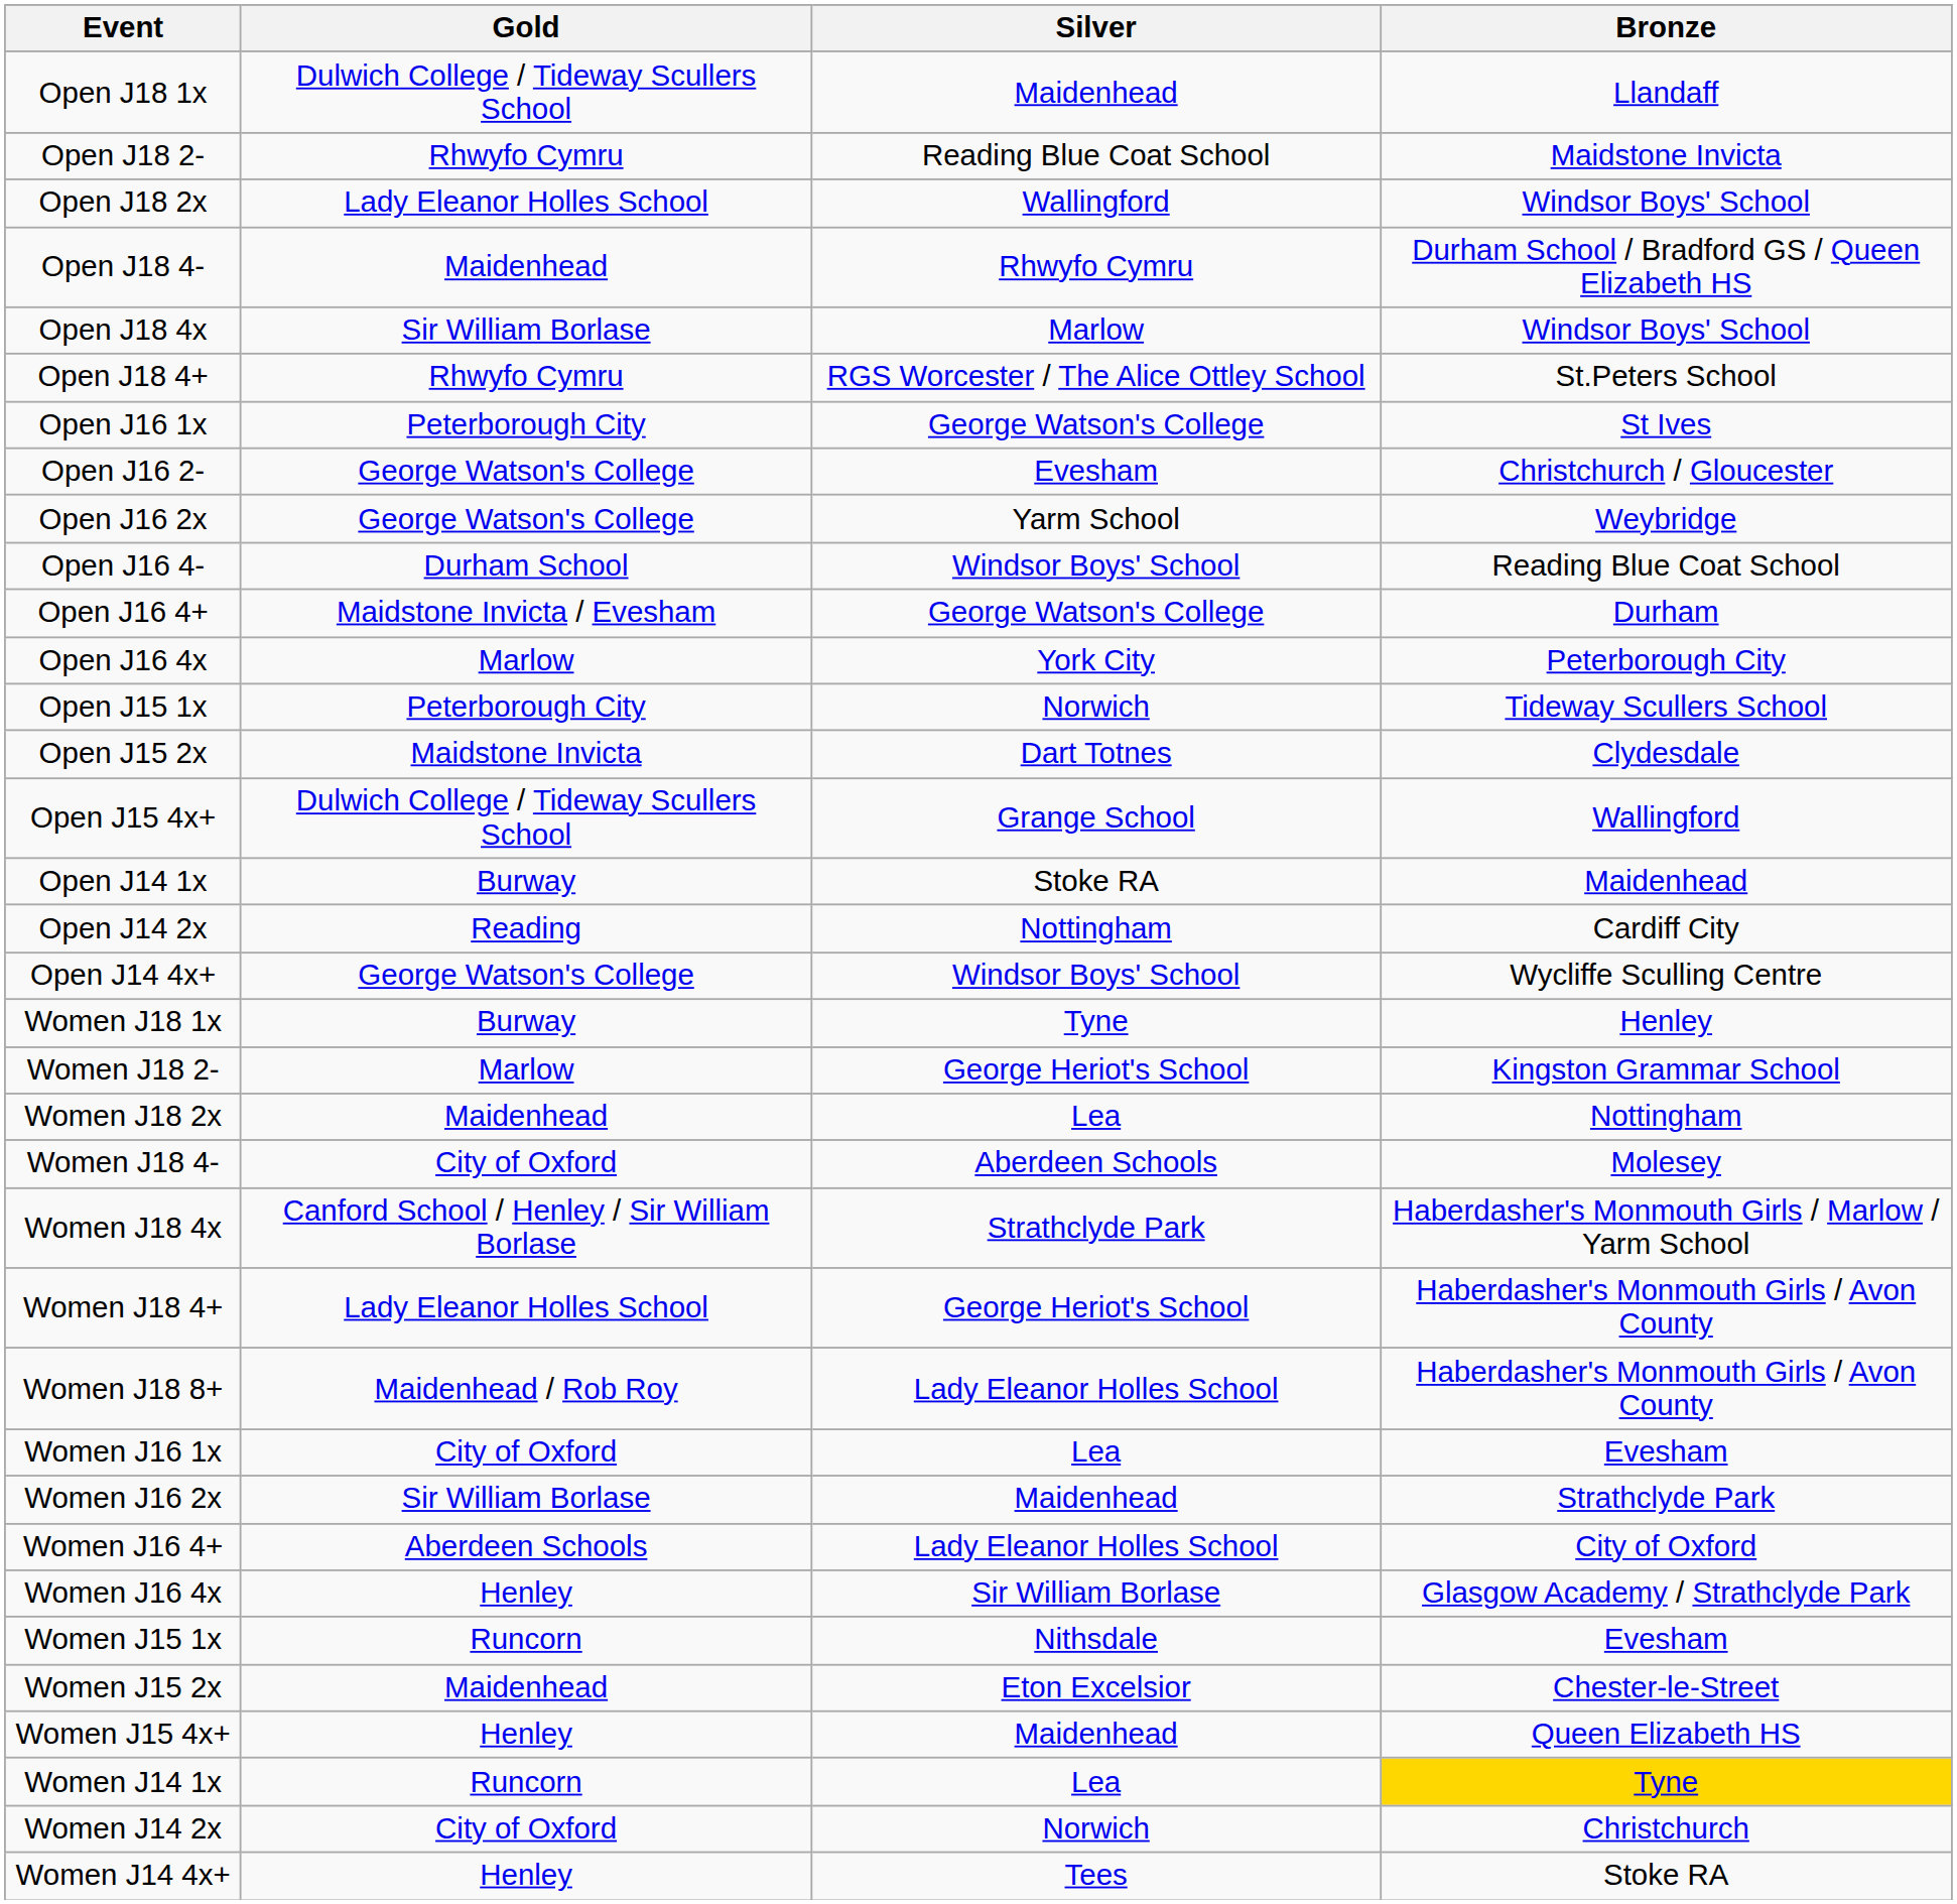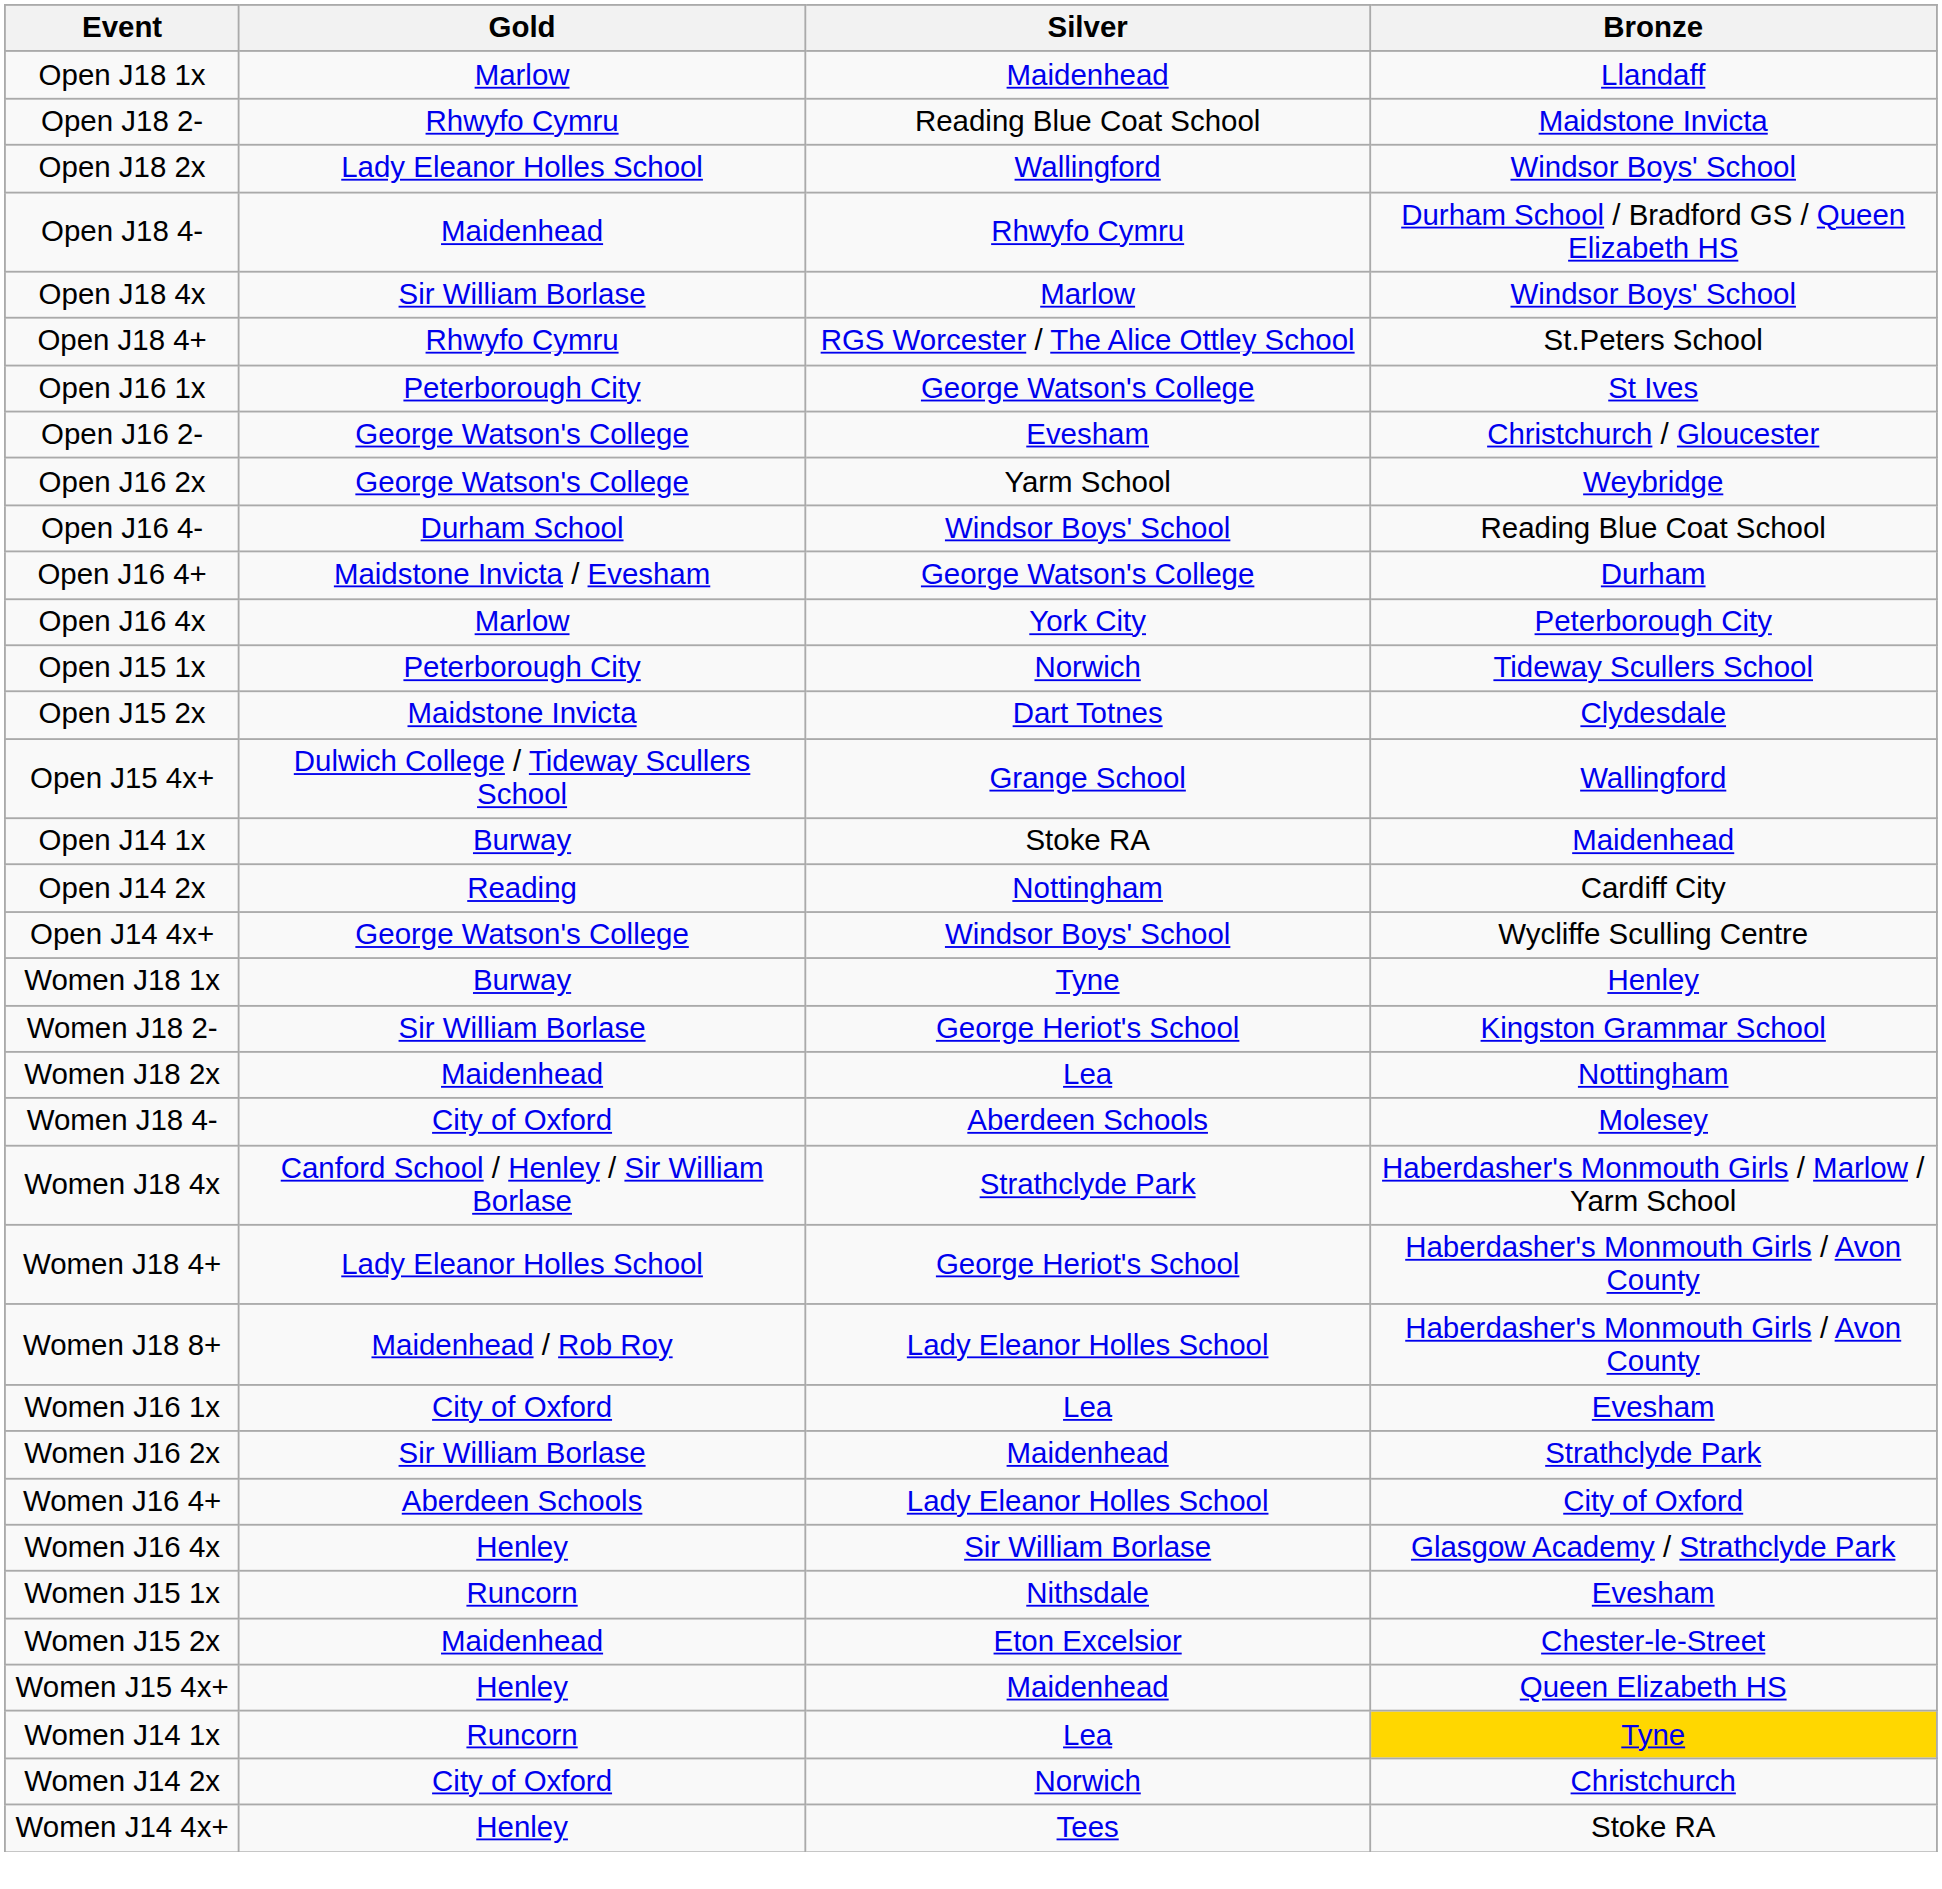Open J18 1x | Gold: Dulwich College / Tideway Scullers School -> Marlow
Women J18 2- | Gold: Marlow -> Sir William Borlase
